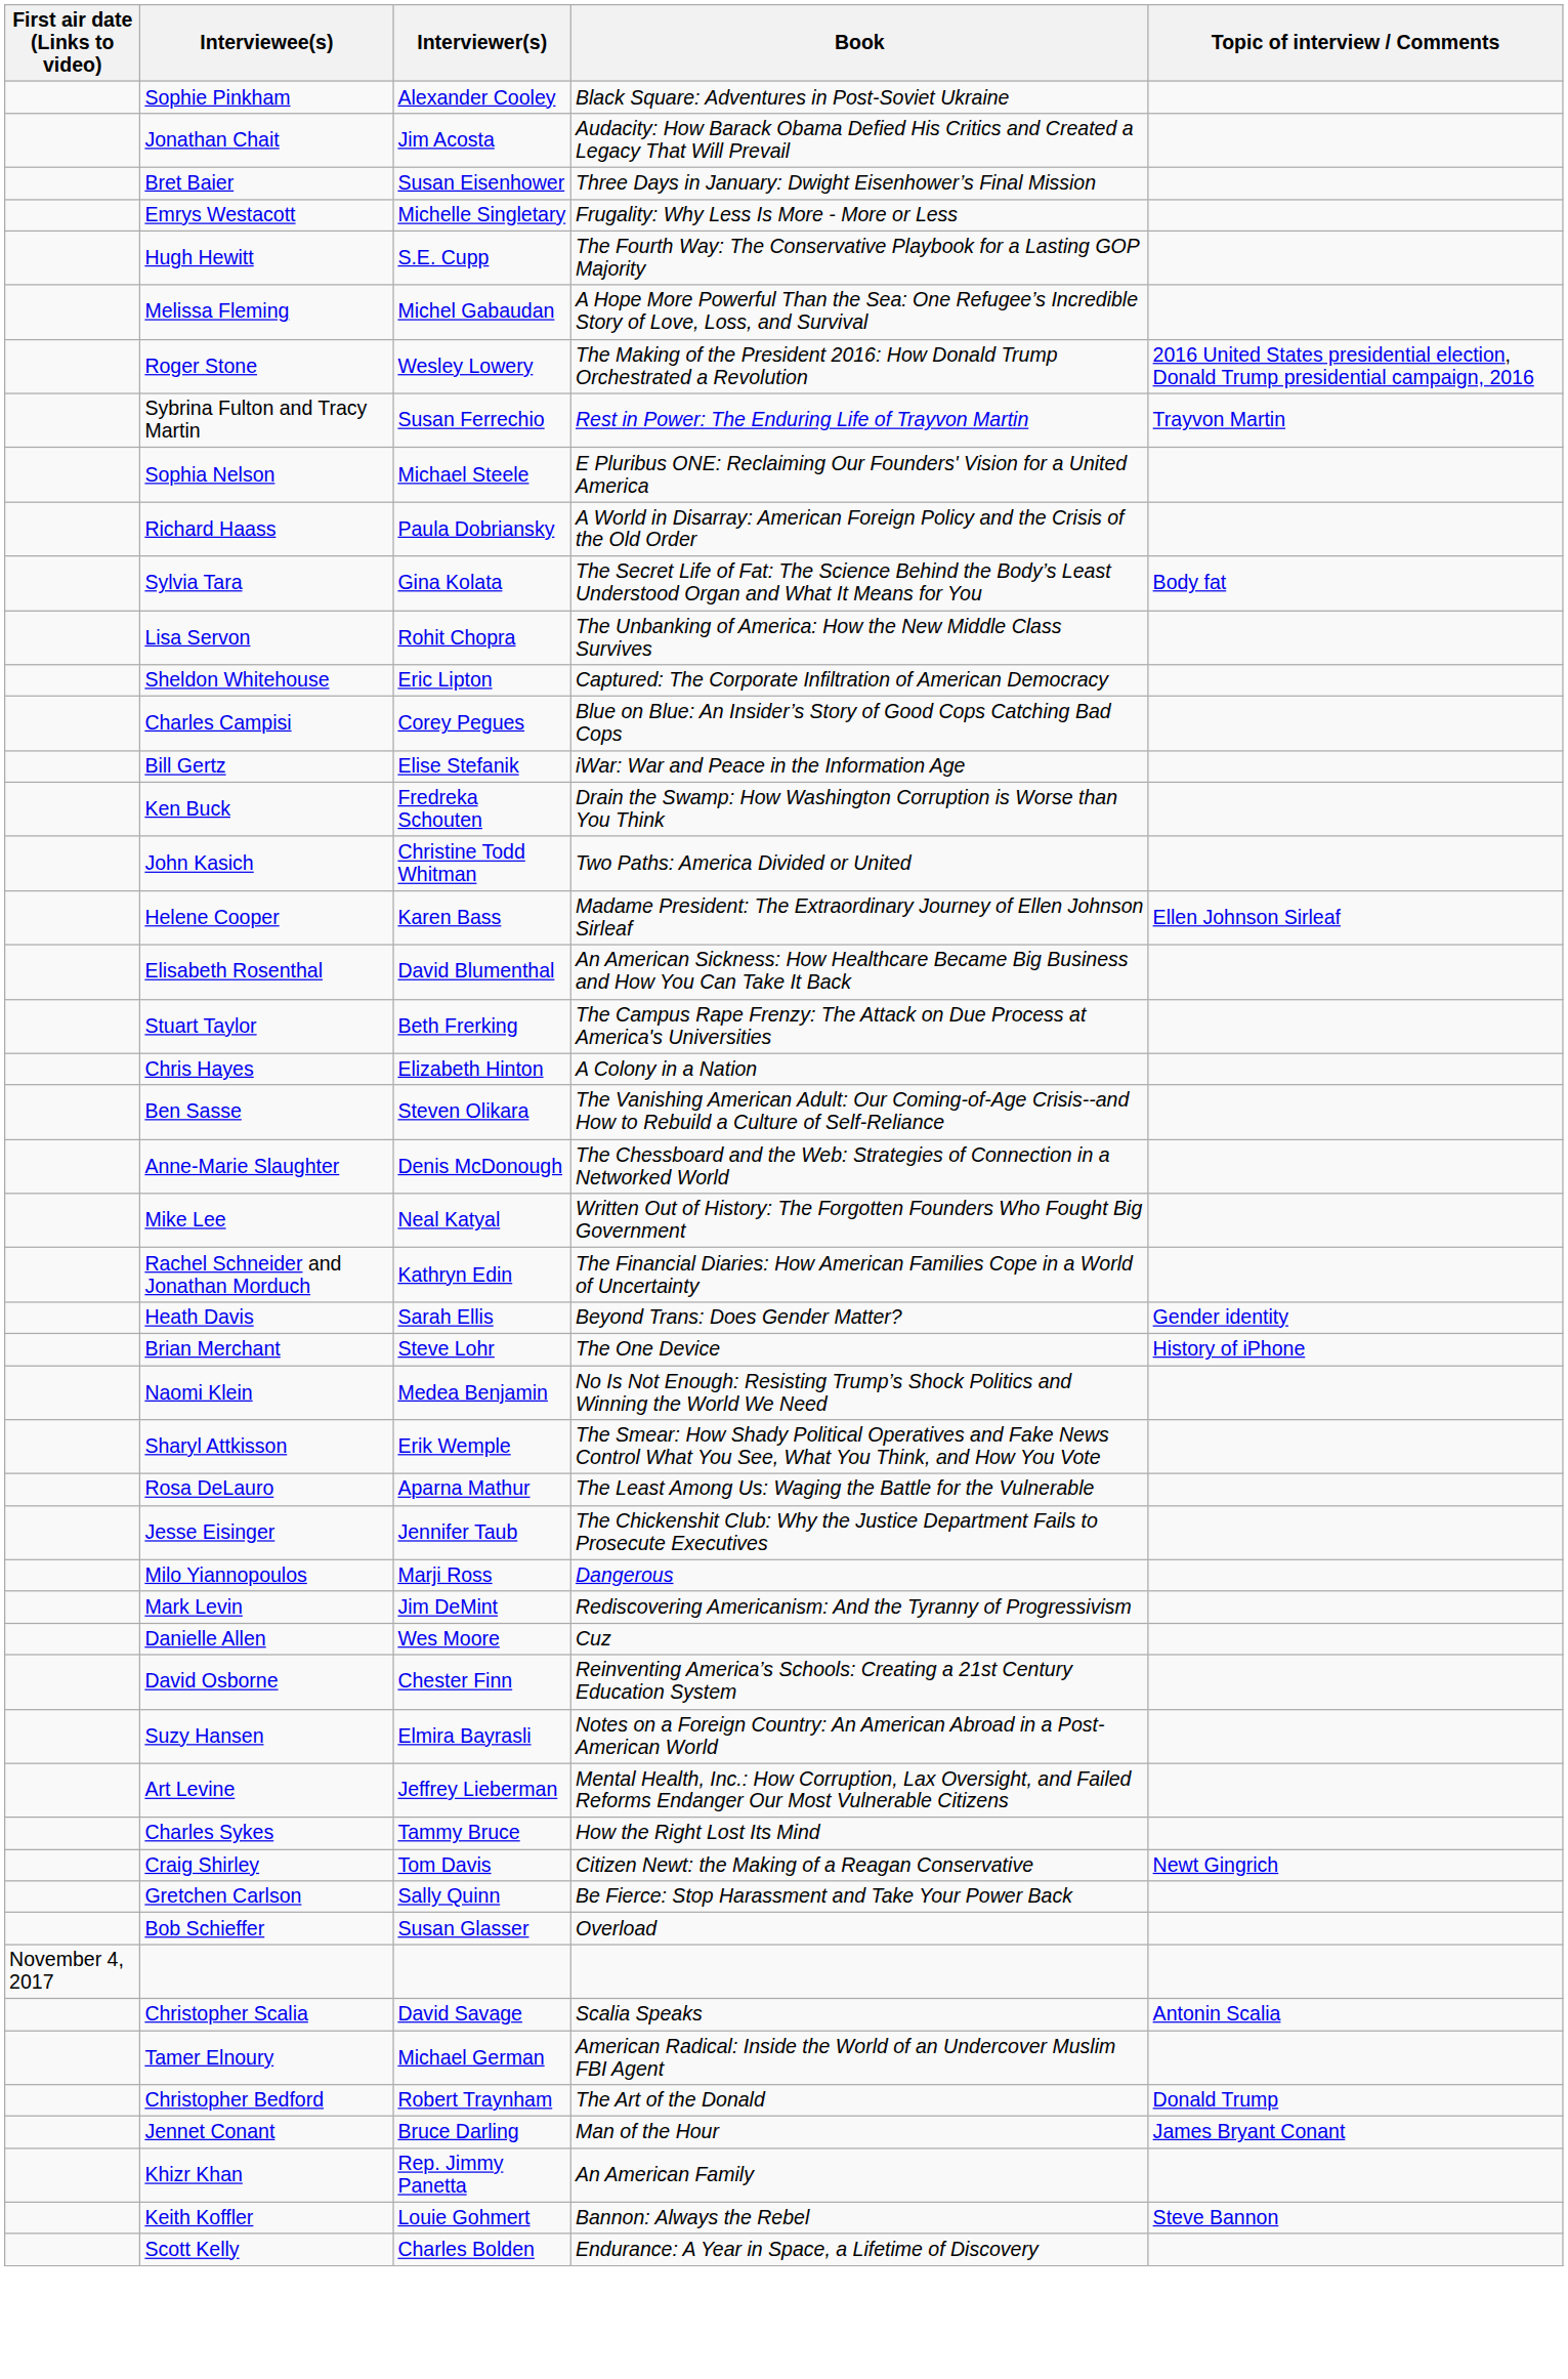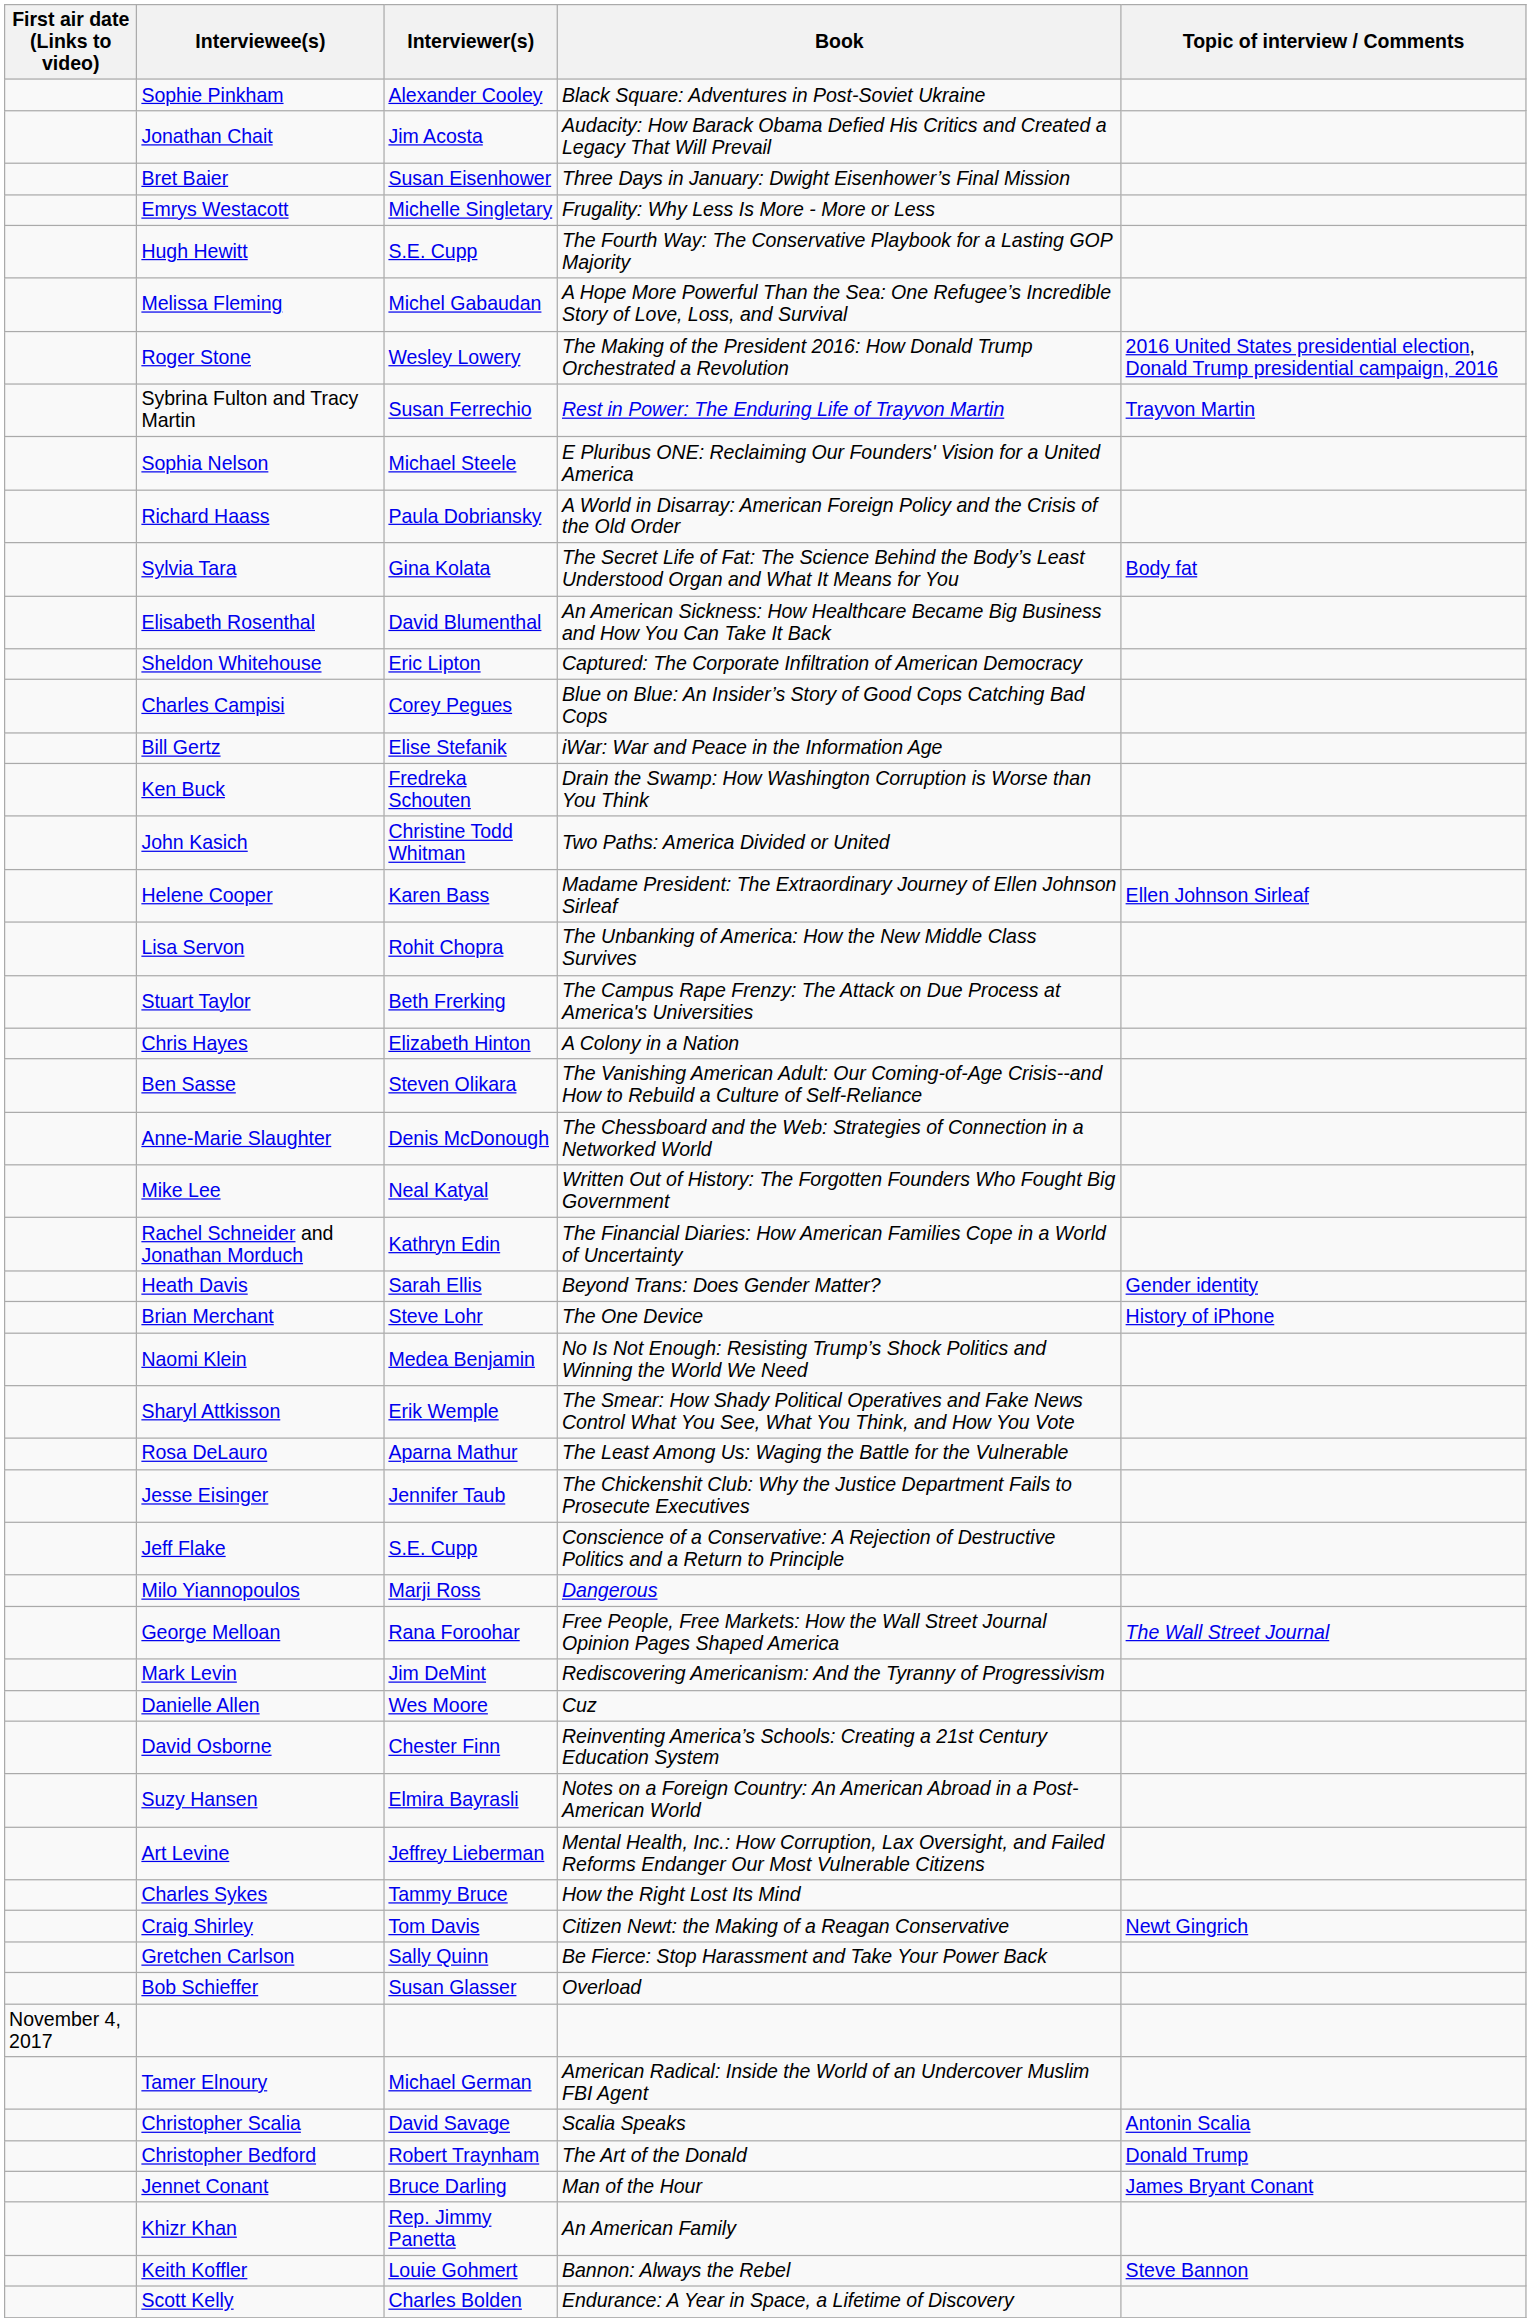rows swapped: Lisa Servon <-> Elisabeth Rosenthal
+ row: Jeff Flake | S.E. Cupp | Conscience of a Conservative: A Rejection of Destructive Politics and a Return to Principle
+ row: George Melloan | Rana Foroohar | Free People, Free Markets: How the Wall Street Journal Opinion Pages Shaped America | The Wall Street Journal
rows swapped: Tamer Elnoury <-> Christopher Scalia
